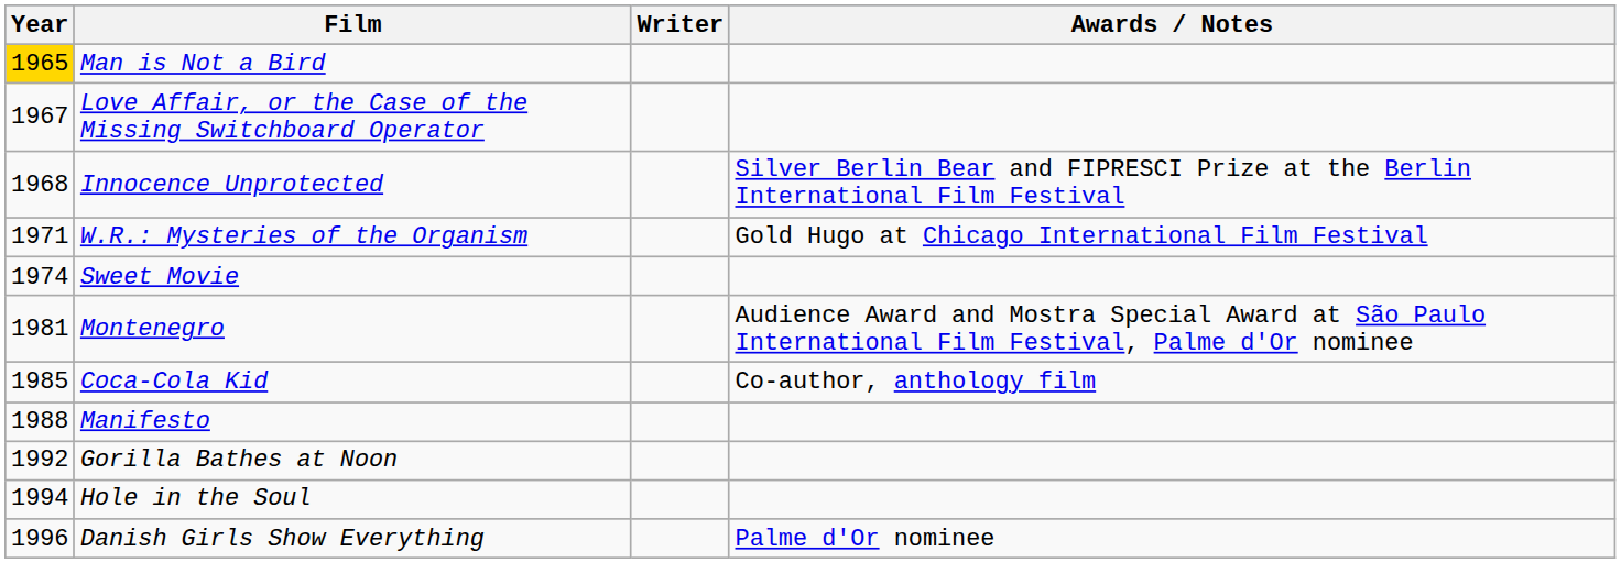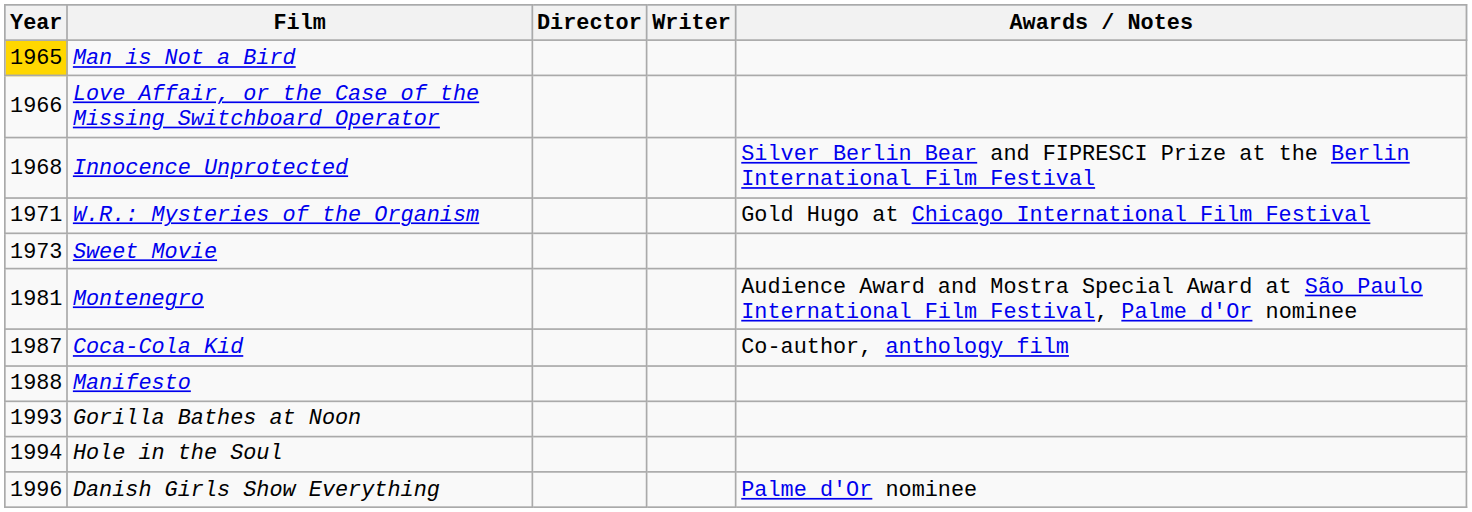+ column: Director
Love Affair, or the Case of the Missing Switchboard Operator | Year: 1967 -> 1966
Sweet Movie | Year: 1974 -> 1973
Coca-Cola Kid | Year: 1985 -> 1987
Gorilla Bathes at Noon | Year: 1992 -> 1993
